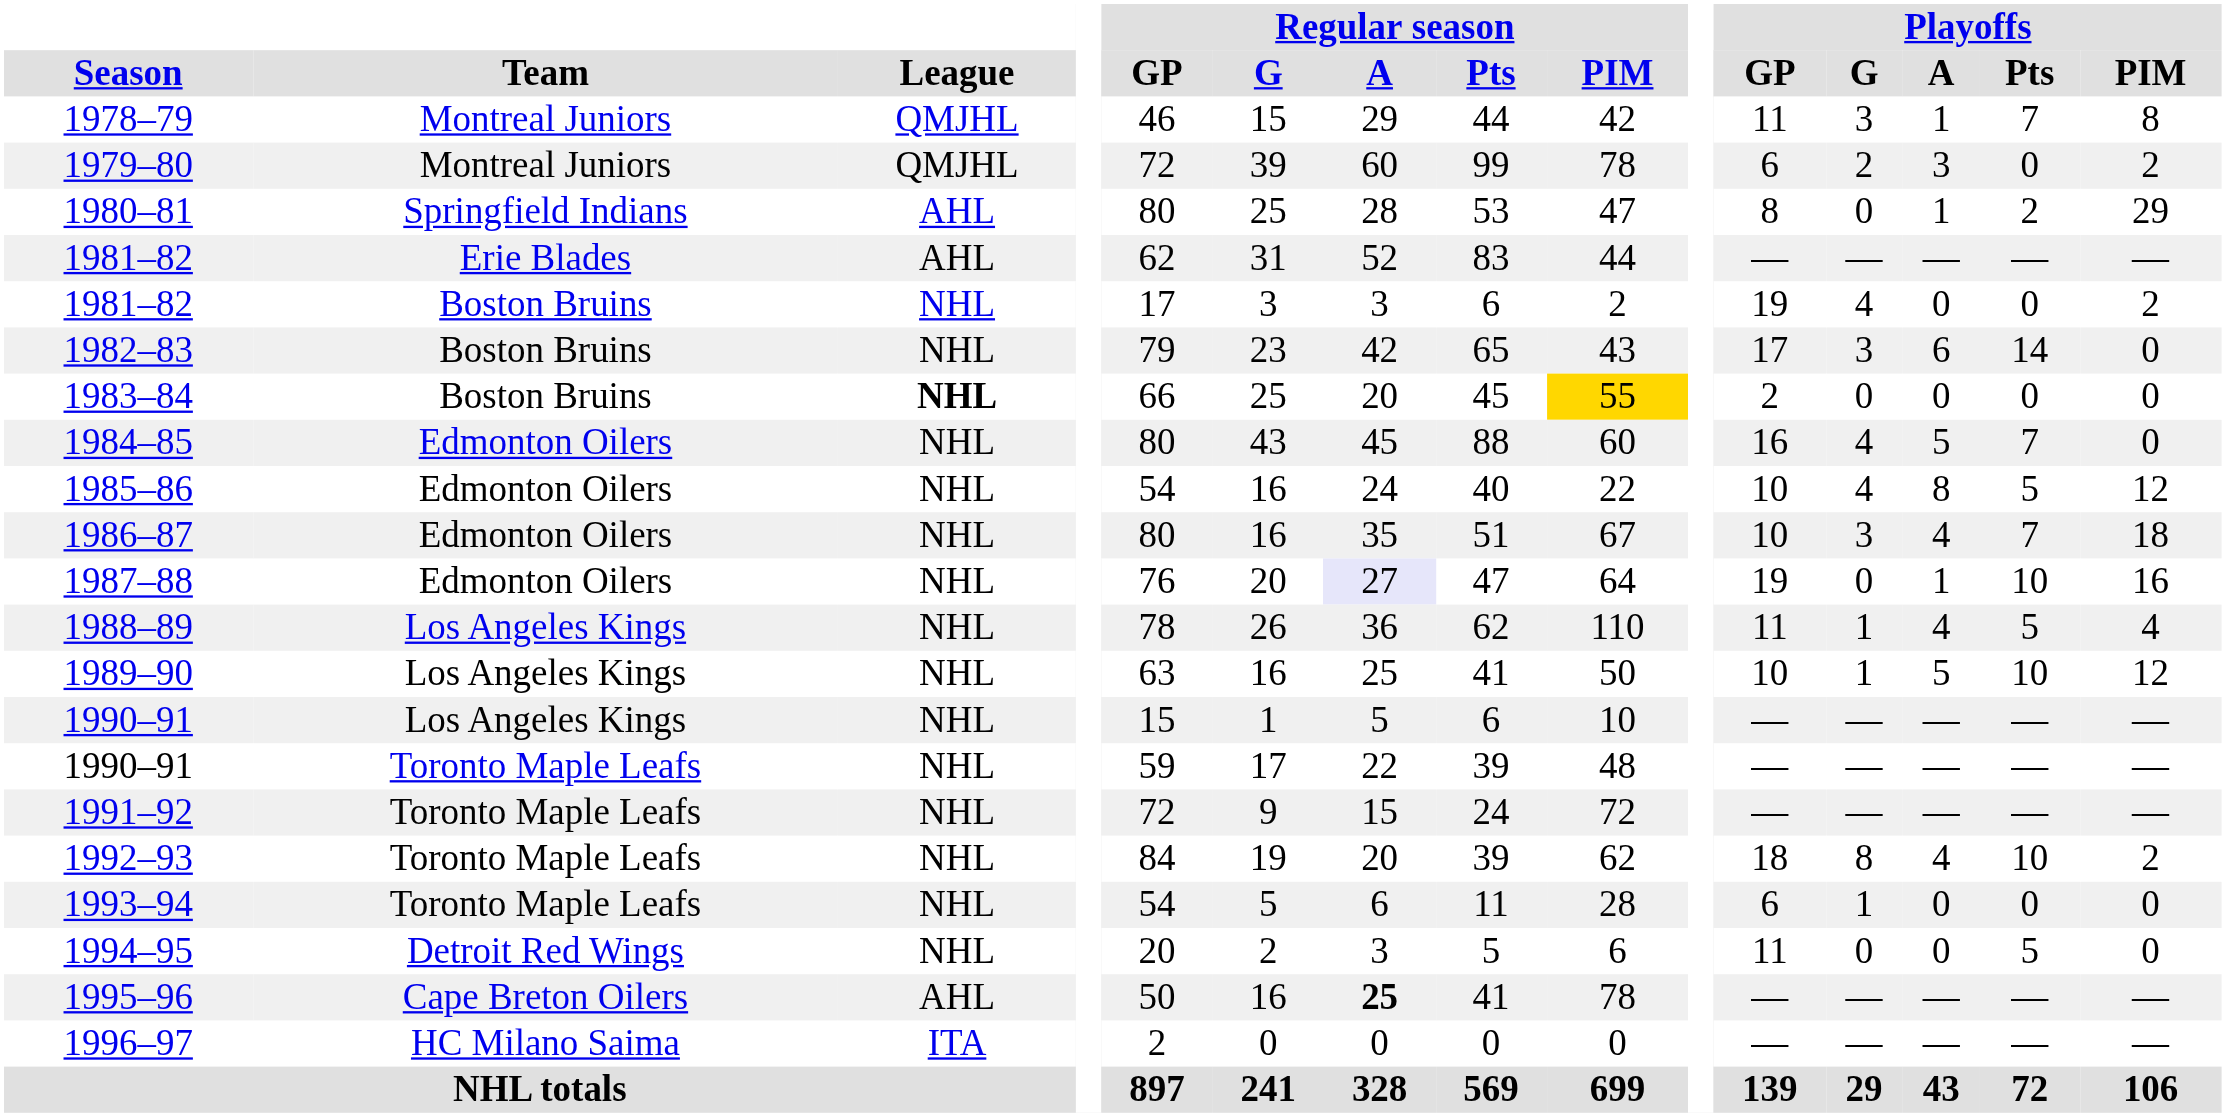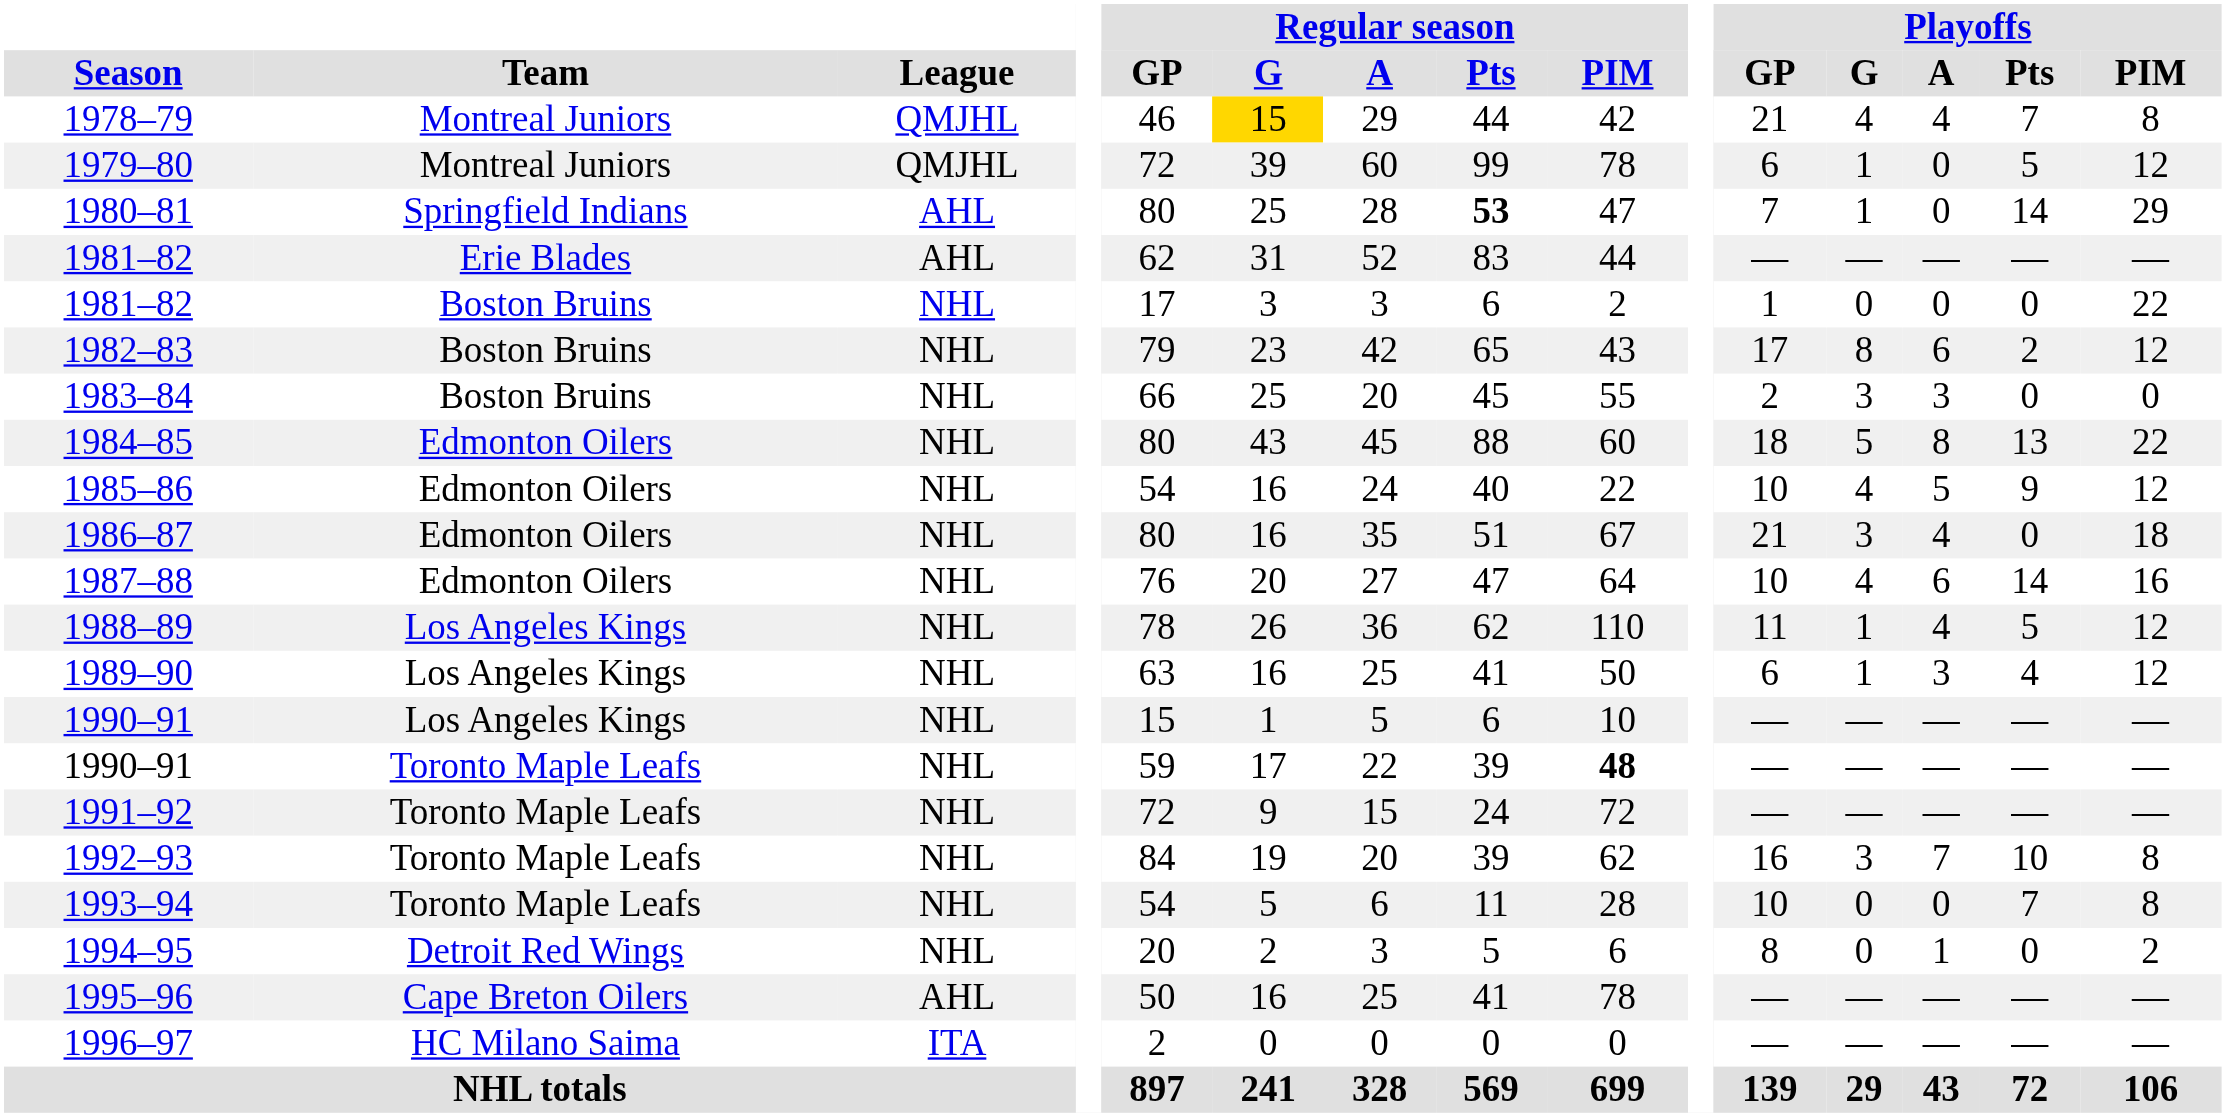1978–79 | Regular season / G: no background -> gold background
1978–79 | Playoffs / GP: 11 -> 21
1978–79 | Playoffs / G: 3 -> 4
1978–79 | Playoffs / A: 1 -> 4
1979–80 | Playoffs / G: 2 -> 1
1979–80 | Playoffs / A: 3 -> 0
1979–80 | Playoffs / Pts: 0 -> 5
1979–80 | Playoffs / PIM: 2 -> 12
1980–81 | Regular season / Pts: normal -> bold
1980–81 | Playoffs / GP: 8 -> 7
1980–81 | Playoffs / G: 0 -> 1
1980–81 | Playoffs / A: 1 -> 0
1980–81 | Playoffs / Pts: 2 -> 14
1981–82 / Boston Bruins | Playoffs / GP: 19 -> 1
1981–82 / Boston Bruins | Playoffs / G: 4 -> 0
1981–82 / Boston Bruins | Playoffs / PIM: 2 -> 22
1982–83 | Playoffs / G: 3 -> 8
1982–83 | Playoffs / Pts: 14 -> 2
1982–83 | Playoffs / PIM: 0 -> 12
1983–84 | League: bold -> normal
1983–84 | Regular season / PIM: gold background -> no background
1983–84 | Playoffs / G: 0 -> 3
1983–84 | Playoffs / A: 0 -> 3
1984–85 | Playoffs / GP: 16 -> 18
1984–85 | Playoffs / G: 4 -> 5
1984–85 | Playoffs / A: 5 -> 8
1984–85 | Playoffs / Pts: 7 -> 13
1984–85 | Playoffs / PIM: 0 -> 22
1985–86 | Playoffs / A: 8 -> 5
1985–86 | Playoffs / Pts: 5 -> 9
1986–87 | Playoffs / GP: 10 -> 21
1986–87 | Playoffs / Pts: 7 -> 0
1987–88 | Regular season / A: lavender background -> no background
1987–88 | Playoffs / GP: 19 -> 10
1987–88 | Playoffs / G: 0 -> 4
1987–88 | Playoffs / A: 1 -> 6
1987–88 | Playoffs / Pts: 10 -> 14
1988–89 | Playoffs / PIM: 4 -> 12
1989–90 | Playoffs / GP: 10 -> 6
1989–90 | Playoffs / A: 5 -> 3
1989–90 | Playoffs / Pts: 10 -> 4
1990–91 / Toronto Maple Leafs | Regular season / PIM: normal -> bold
1992–93 | Playoffs / GP: 18 -> 16
1992–93 | Playoffs / G: 8 -> 3
1992–93 | Playoffs / A: 4 -> 7
1992–93 | Playoffs / PIM: 2 -> 8
1993–94 | Playoffs / GP: 6 -> 10
1993–94 | Playoffs / G: 1 -> 0
1993–94 | Playoffs / Pts: 0 -> 7
1993–94 | Playoffs / PIM: 0 -> 8
1994–95 | Playoffs / GP: 11 -> 8
1994–95 | Playoffs / A: 0 -> 1
1994–95 | Playoffs / Pts: 5 -> 0
1994–95 | Playoffs / PIM: 0 -> 2
1995–96 | Regular season / A: bold -> normal
